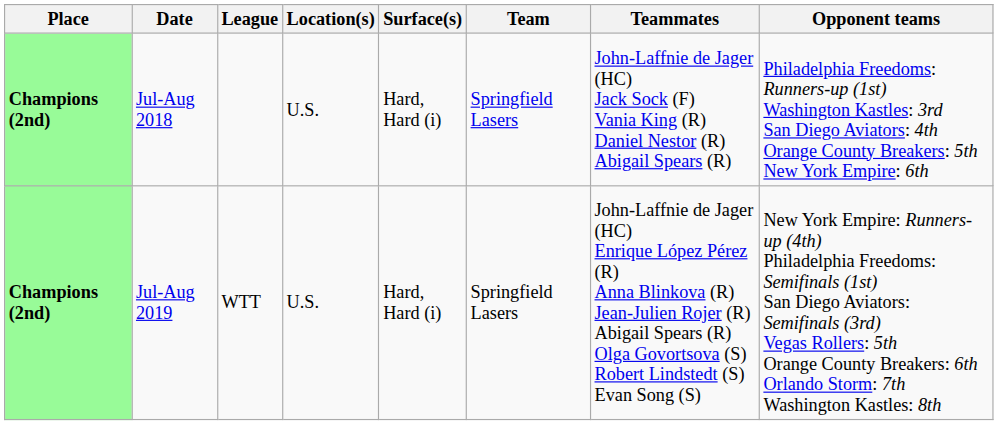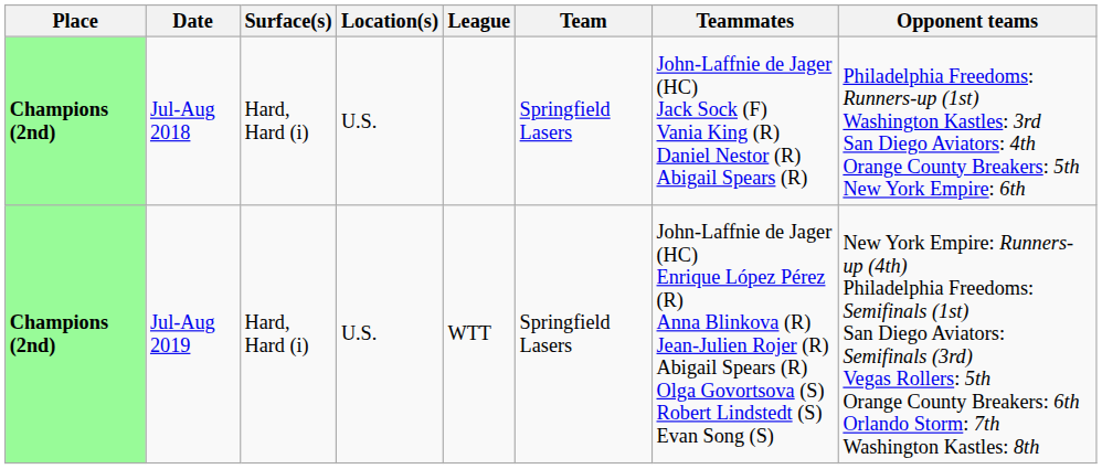columns swapped: League <-> Surface(s)
